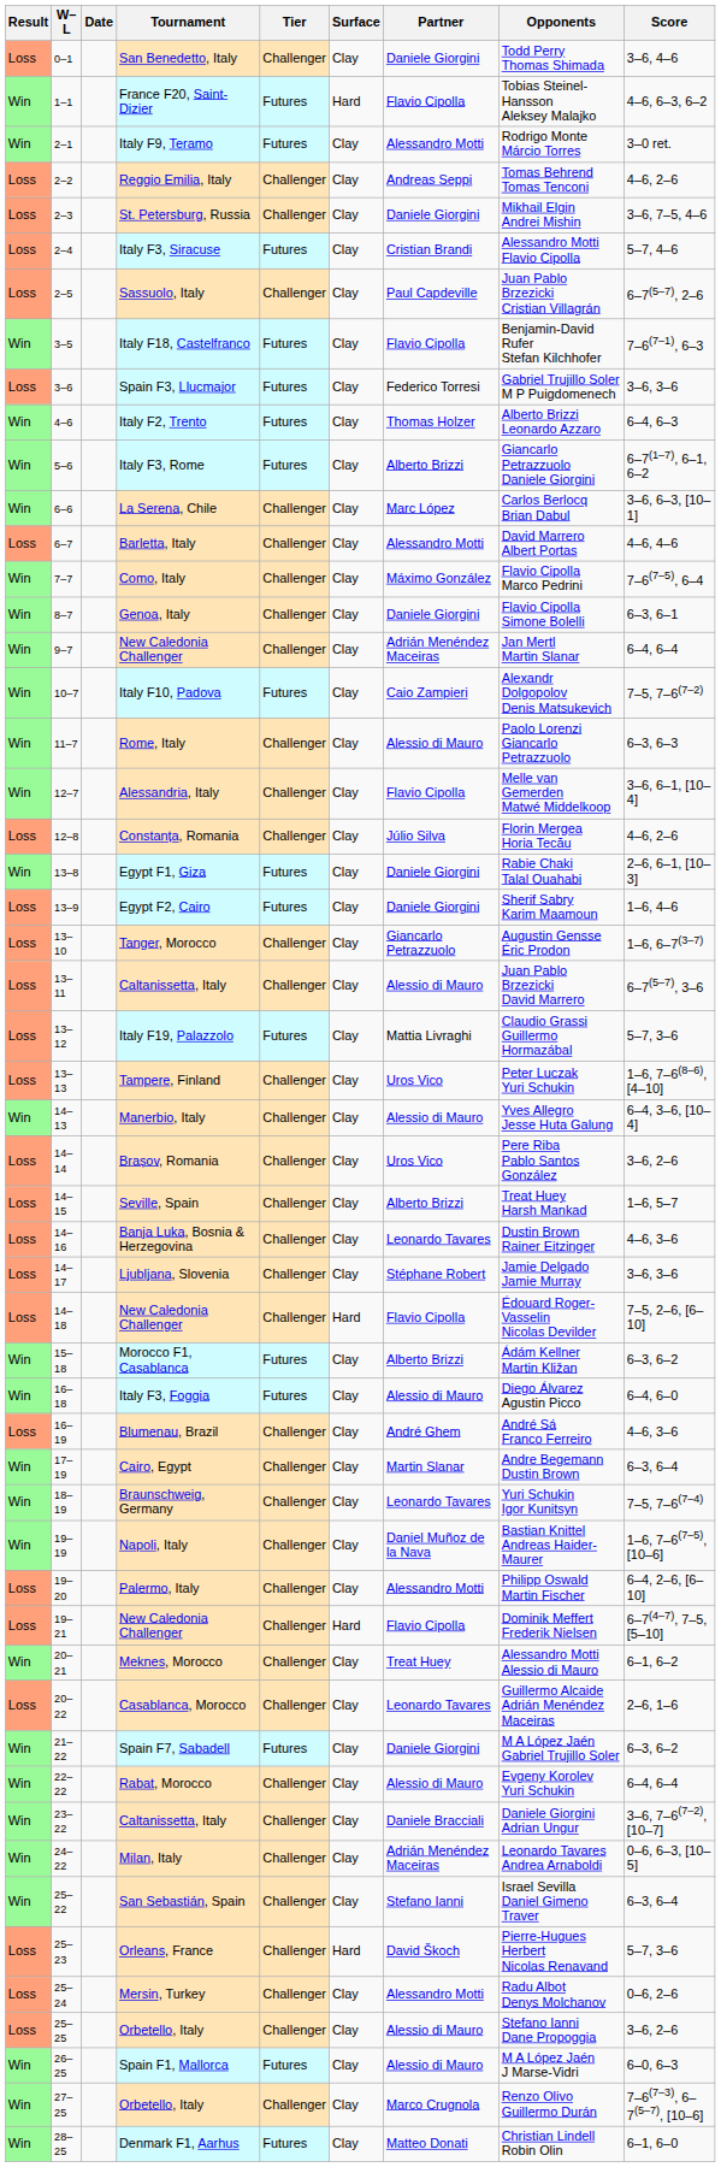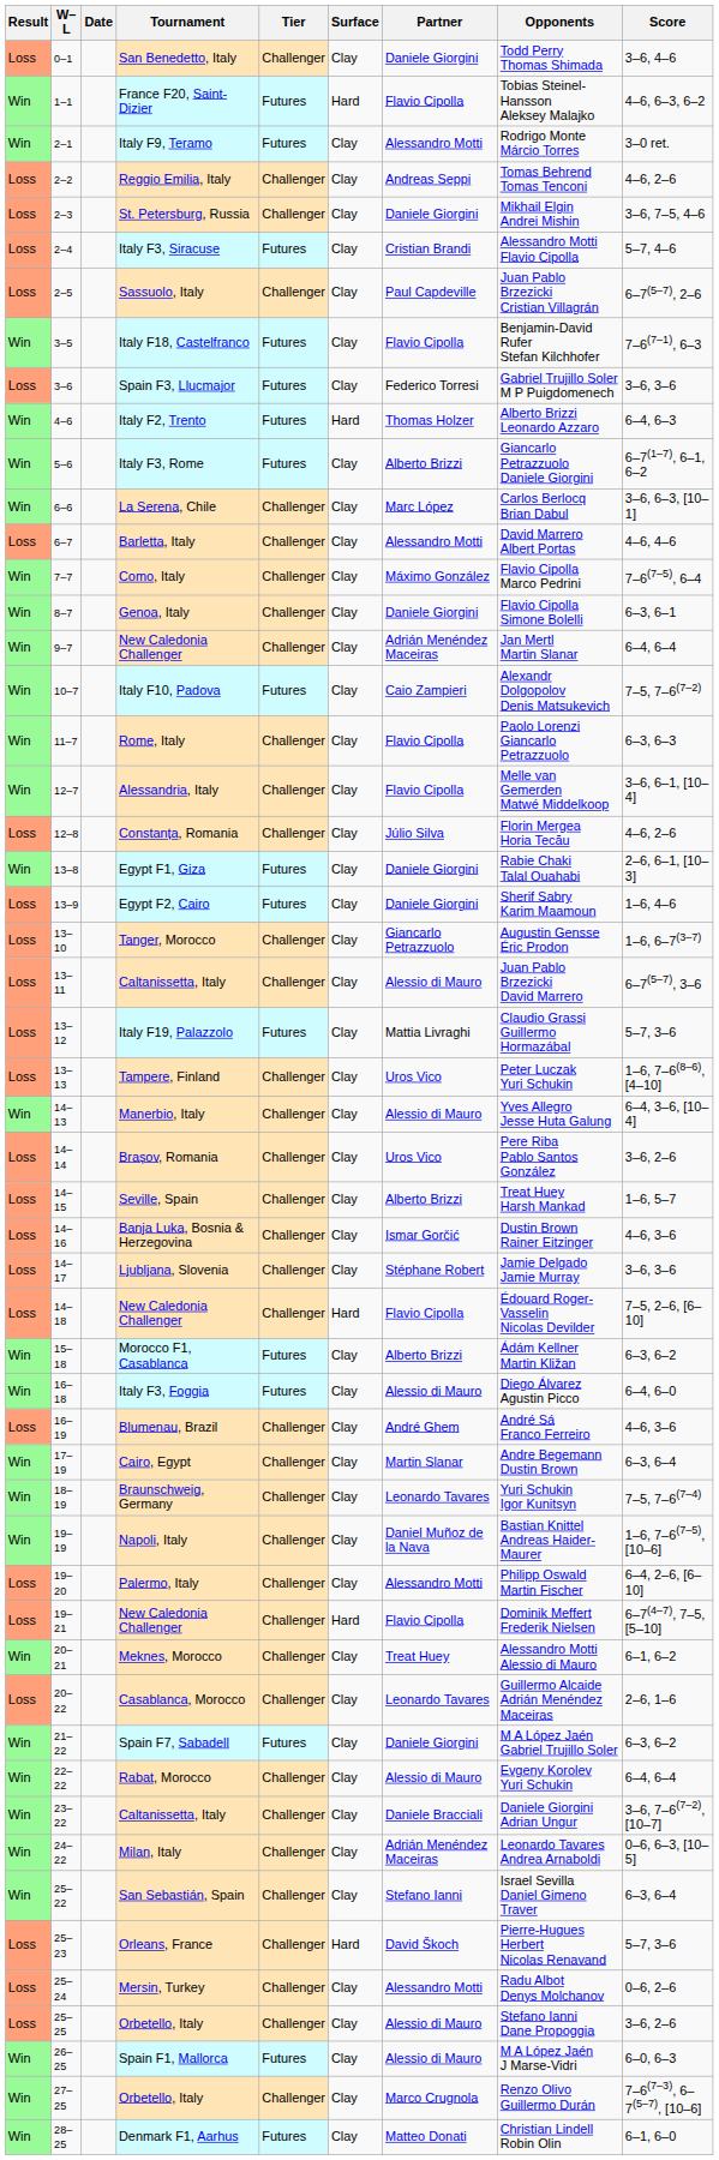Italy F2, Trento | Surface: Clay -> Hard
Rome, Italy | Partner: Alessio di Mauro -> Flavio Cipolla
Banja Luka, Bosnia & Herzegovina | Partner: Leonardo Tavares -> Ismar Gorčić
